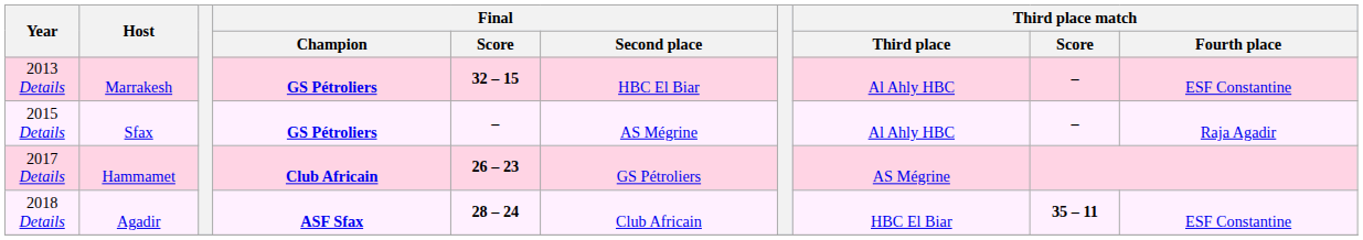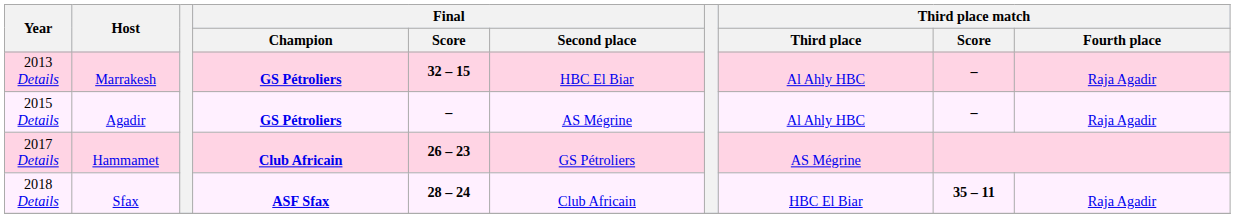2013 Details | Third place match / Fourth place: ESF Constantine -> Raja Agadir
2015 Details | Host: Sfax -> Agadir
2018 Details | Host: Agadir -> Sfax
2018 Details | Third place match / Fourth place: ESF Constantine -> Raja Agadir
